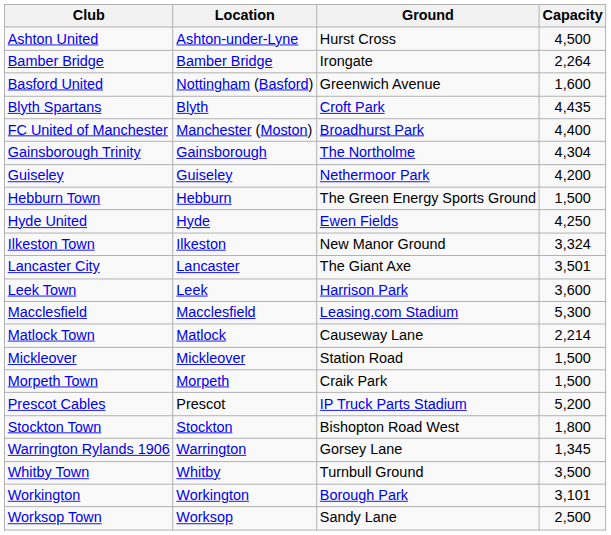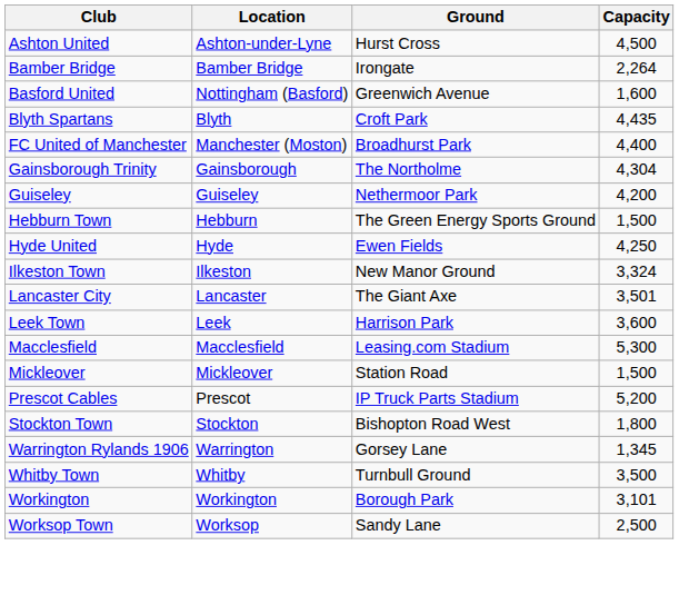- row: Matlock Town | Matlock | Causeway Lane | 2,214
- row: Morpeth Town | Morpeth | Craik Park | 1,500
